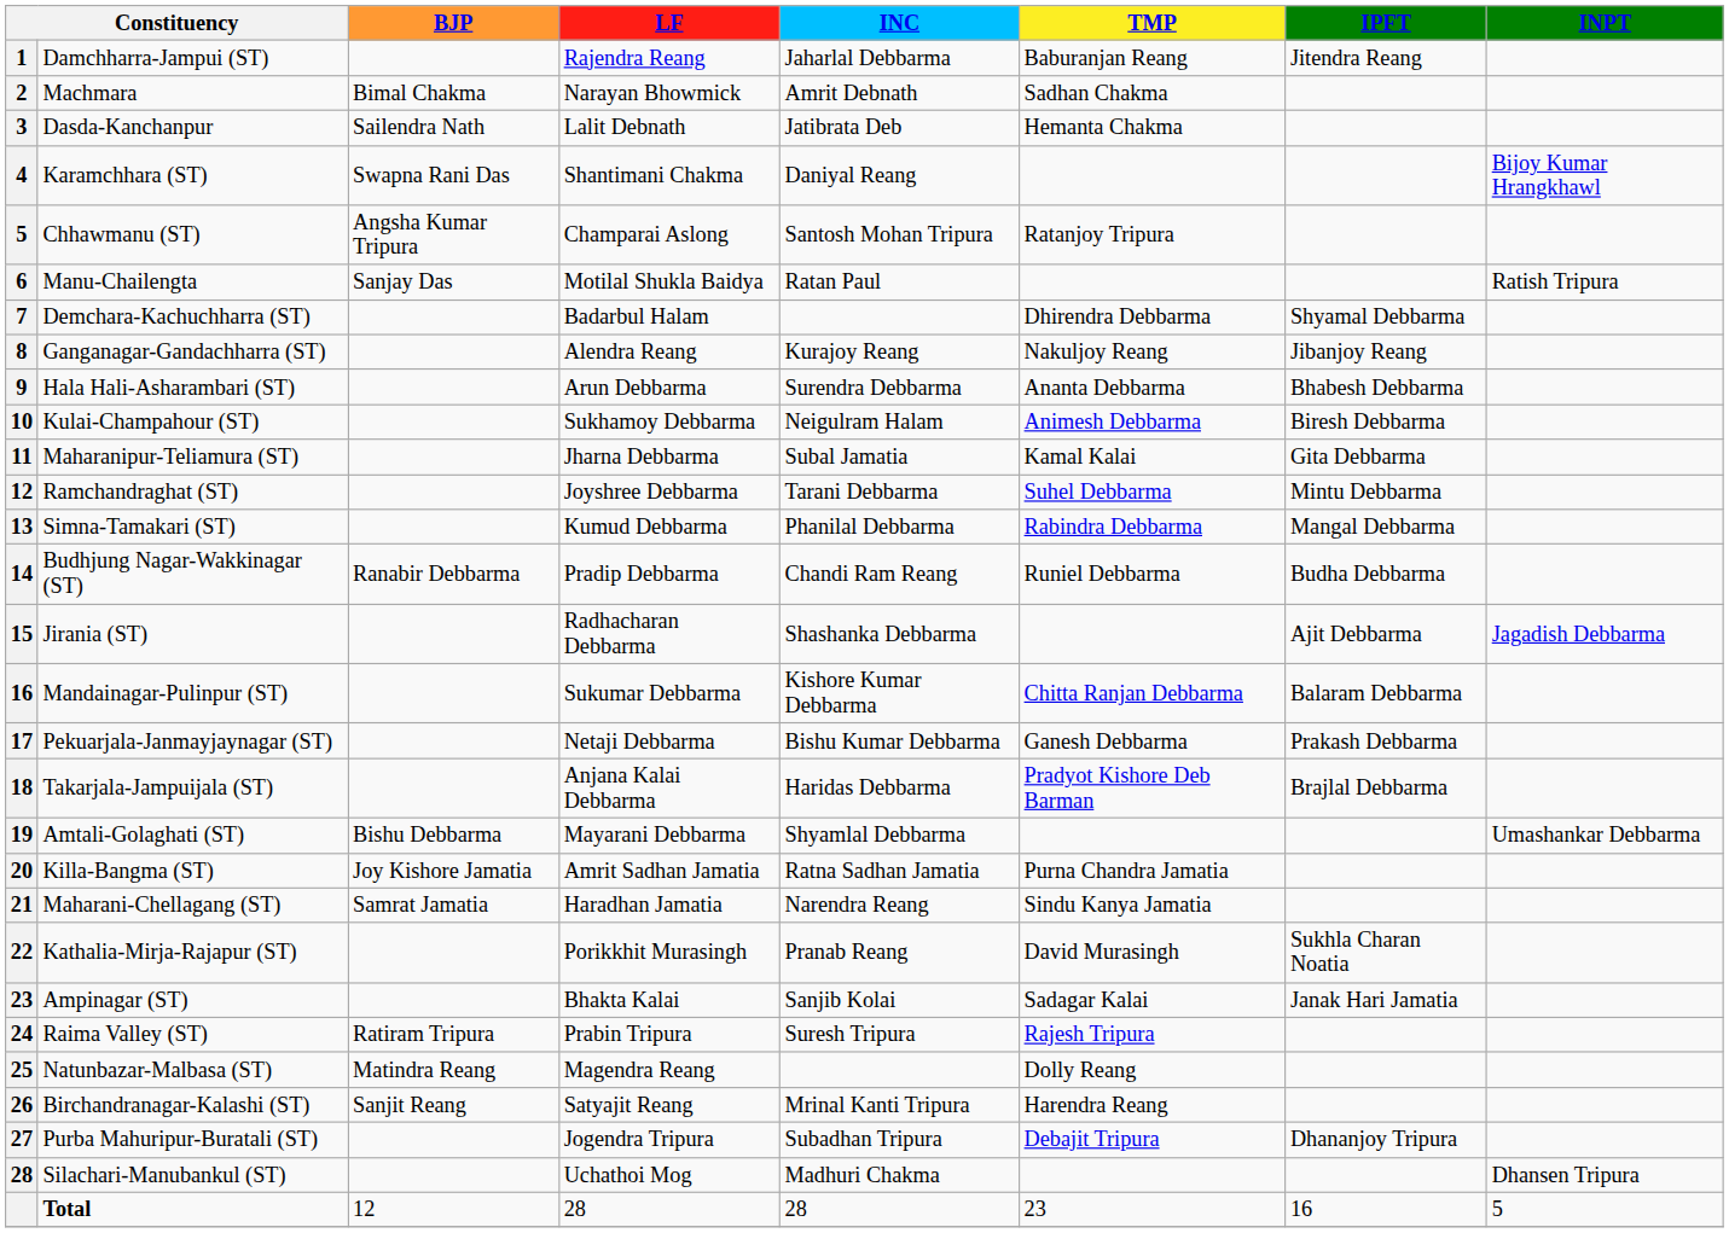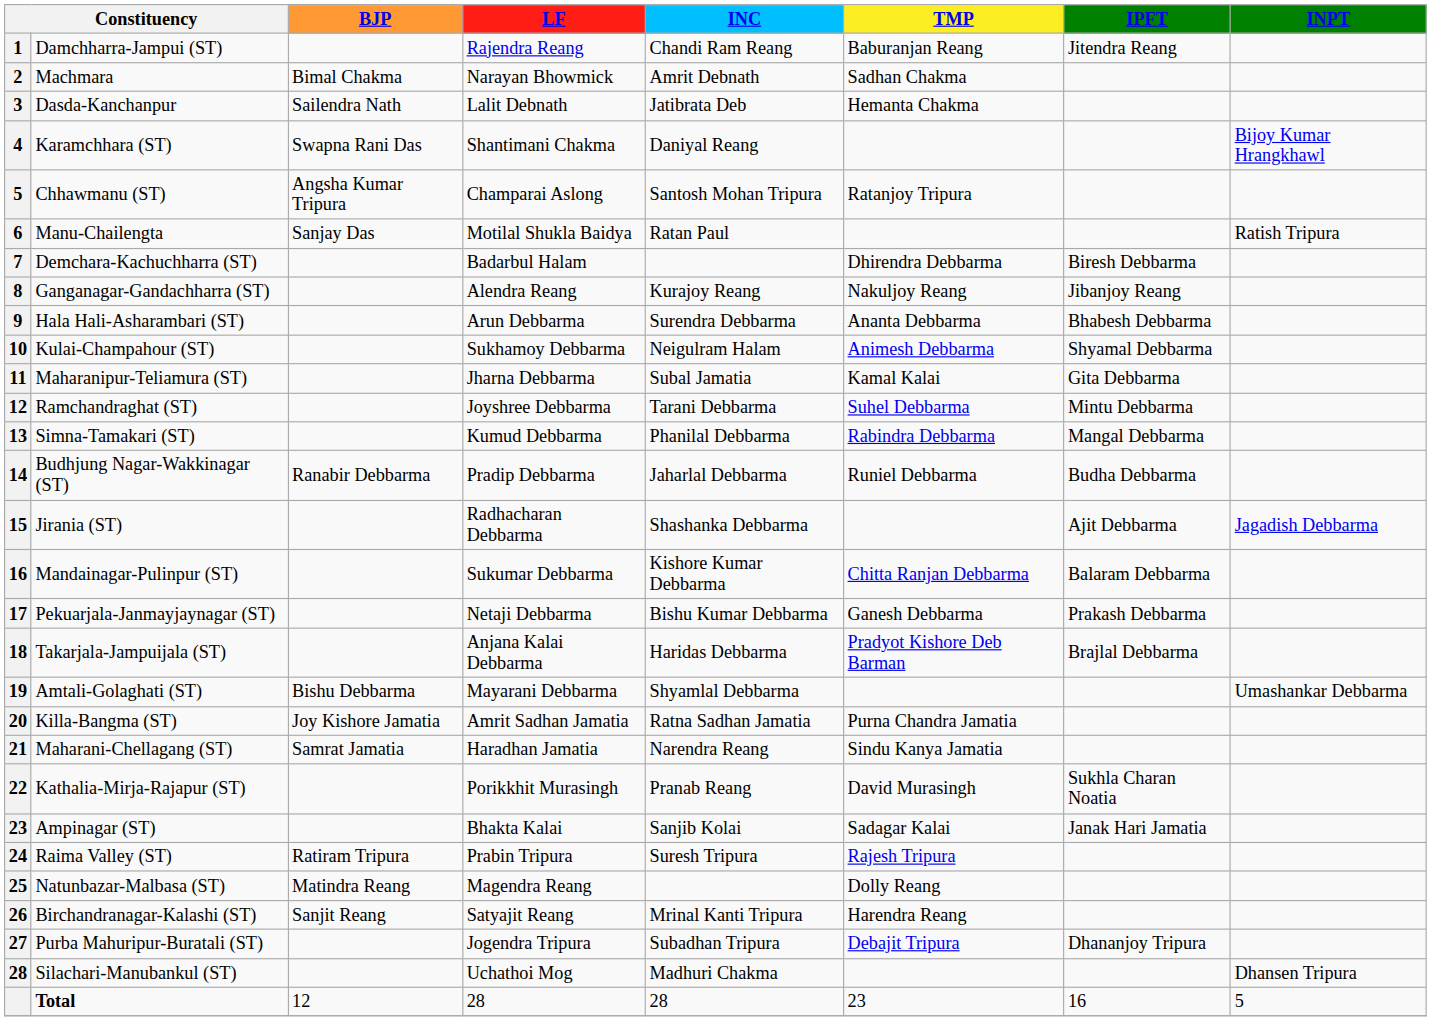Damchharra-Jampui (ST) | INC: Jaharlal Debbarma -> Chandi Ram Reang
Demchara-Kachuchharra (ST) | IPFT: Shyamal Debbarma -> Biresh Debbarma
Kulai-Champahour (ST) | IPFT: Biresh Debbarma -> Shyamal Debbarma
Budhjung Nagar-Wakkinagar (ST) | INC: Chandi Ram Reang -> Jaharlal Debbarma
